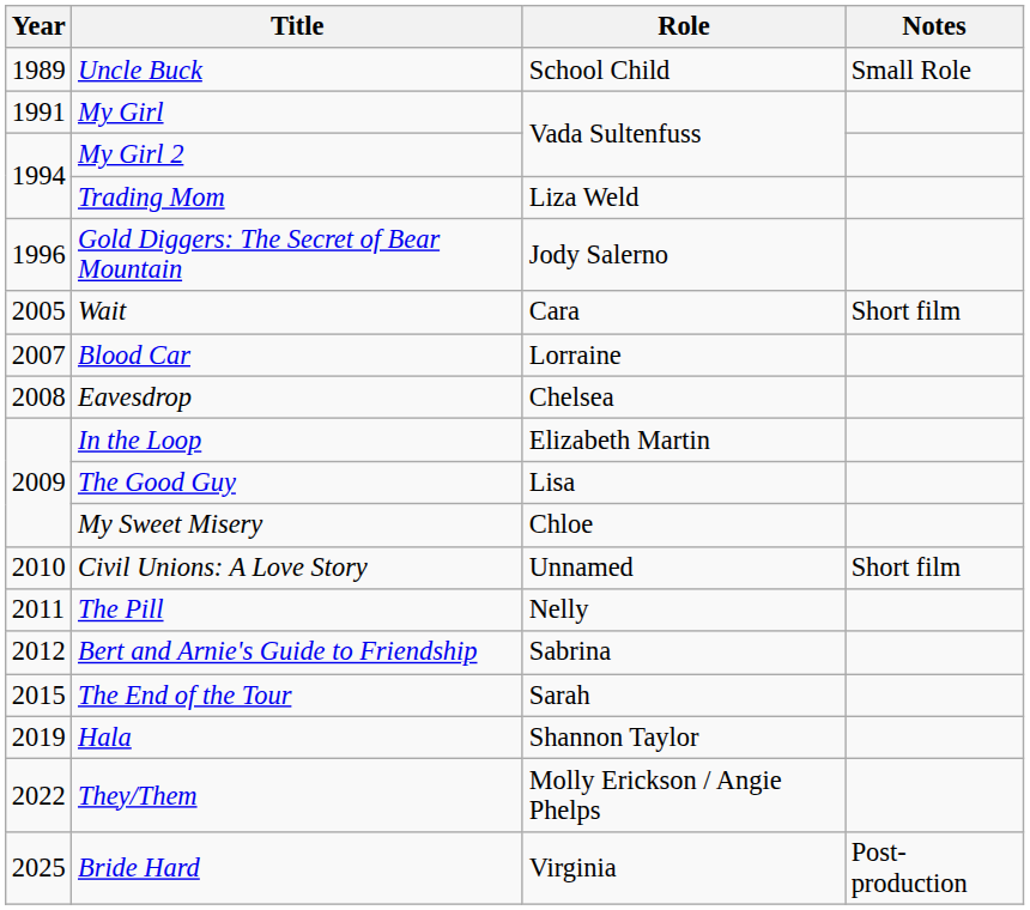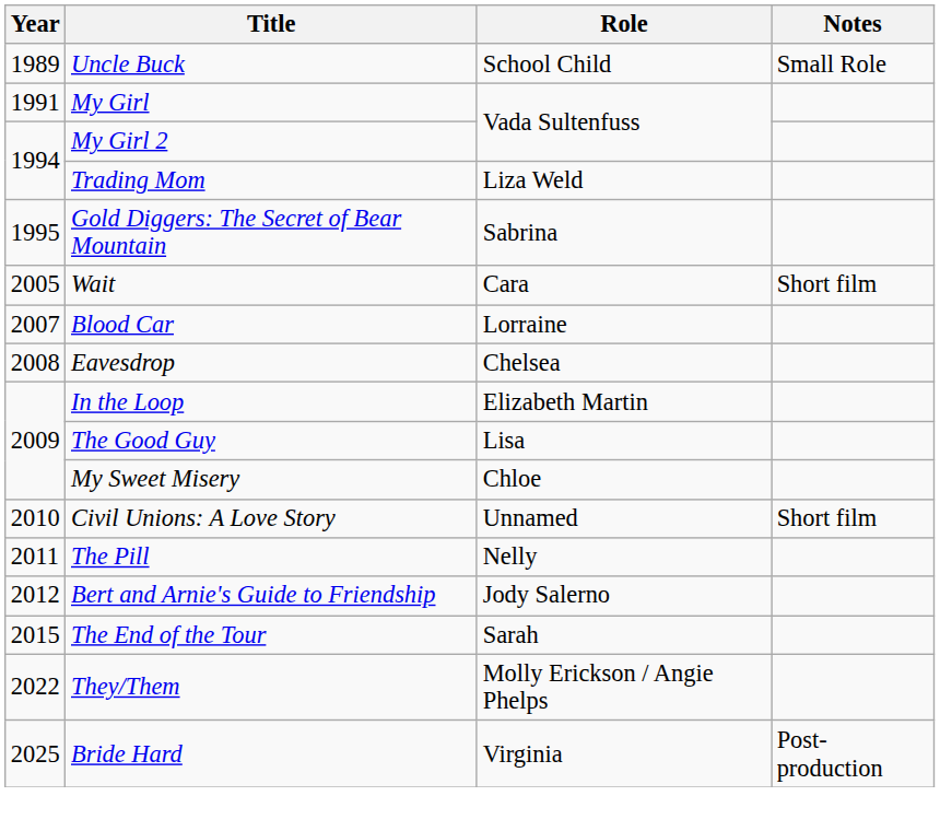Gold Diggers: The Secret of Bear Mountain | Year: 1996 -> 1995
Gold Diggers: The Secret of Bear Mountain | Role: Jody Salerno -> Sabrina
Bert and Arnie's Guide to Friendship | Role: Sabrina -> Jody Salerno
- row: 2019 | Hala | Shannon Taylor
